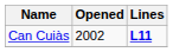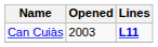Can Cuiàs | Opened: 2002 -> 2003
